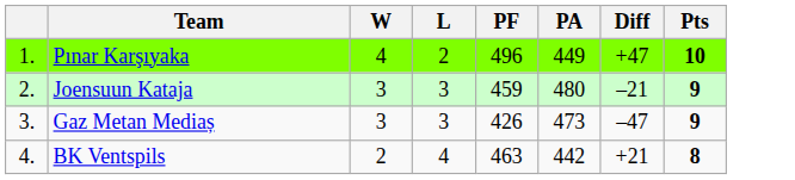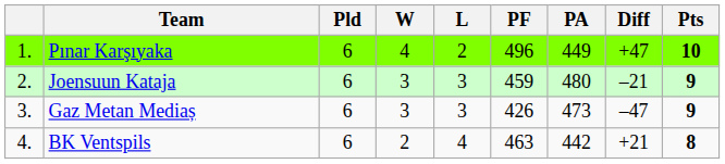+ column: Pld | 6 | 6 | 6 | 6
